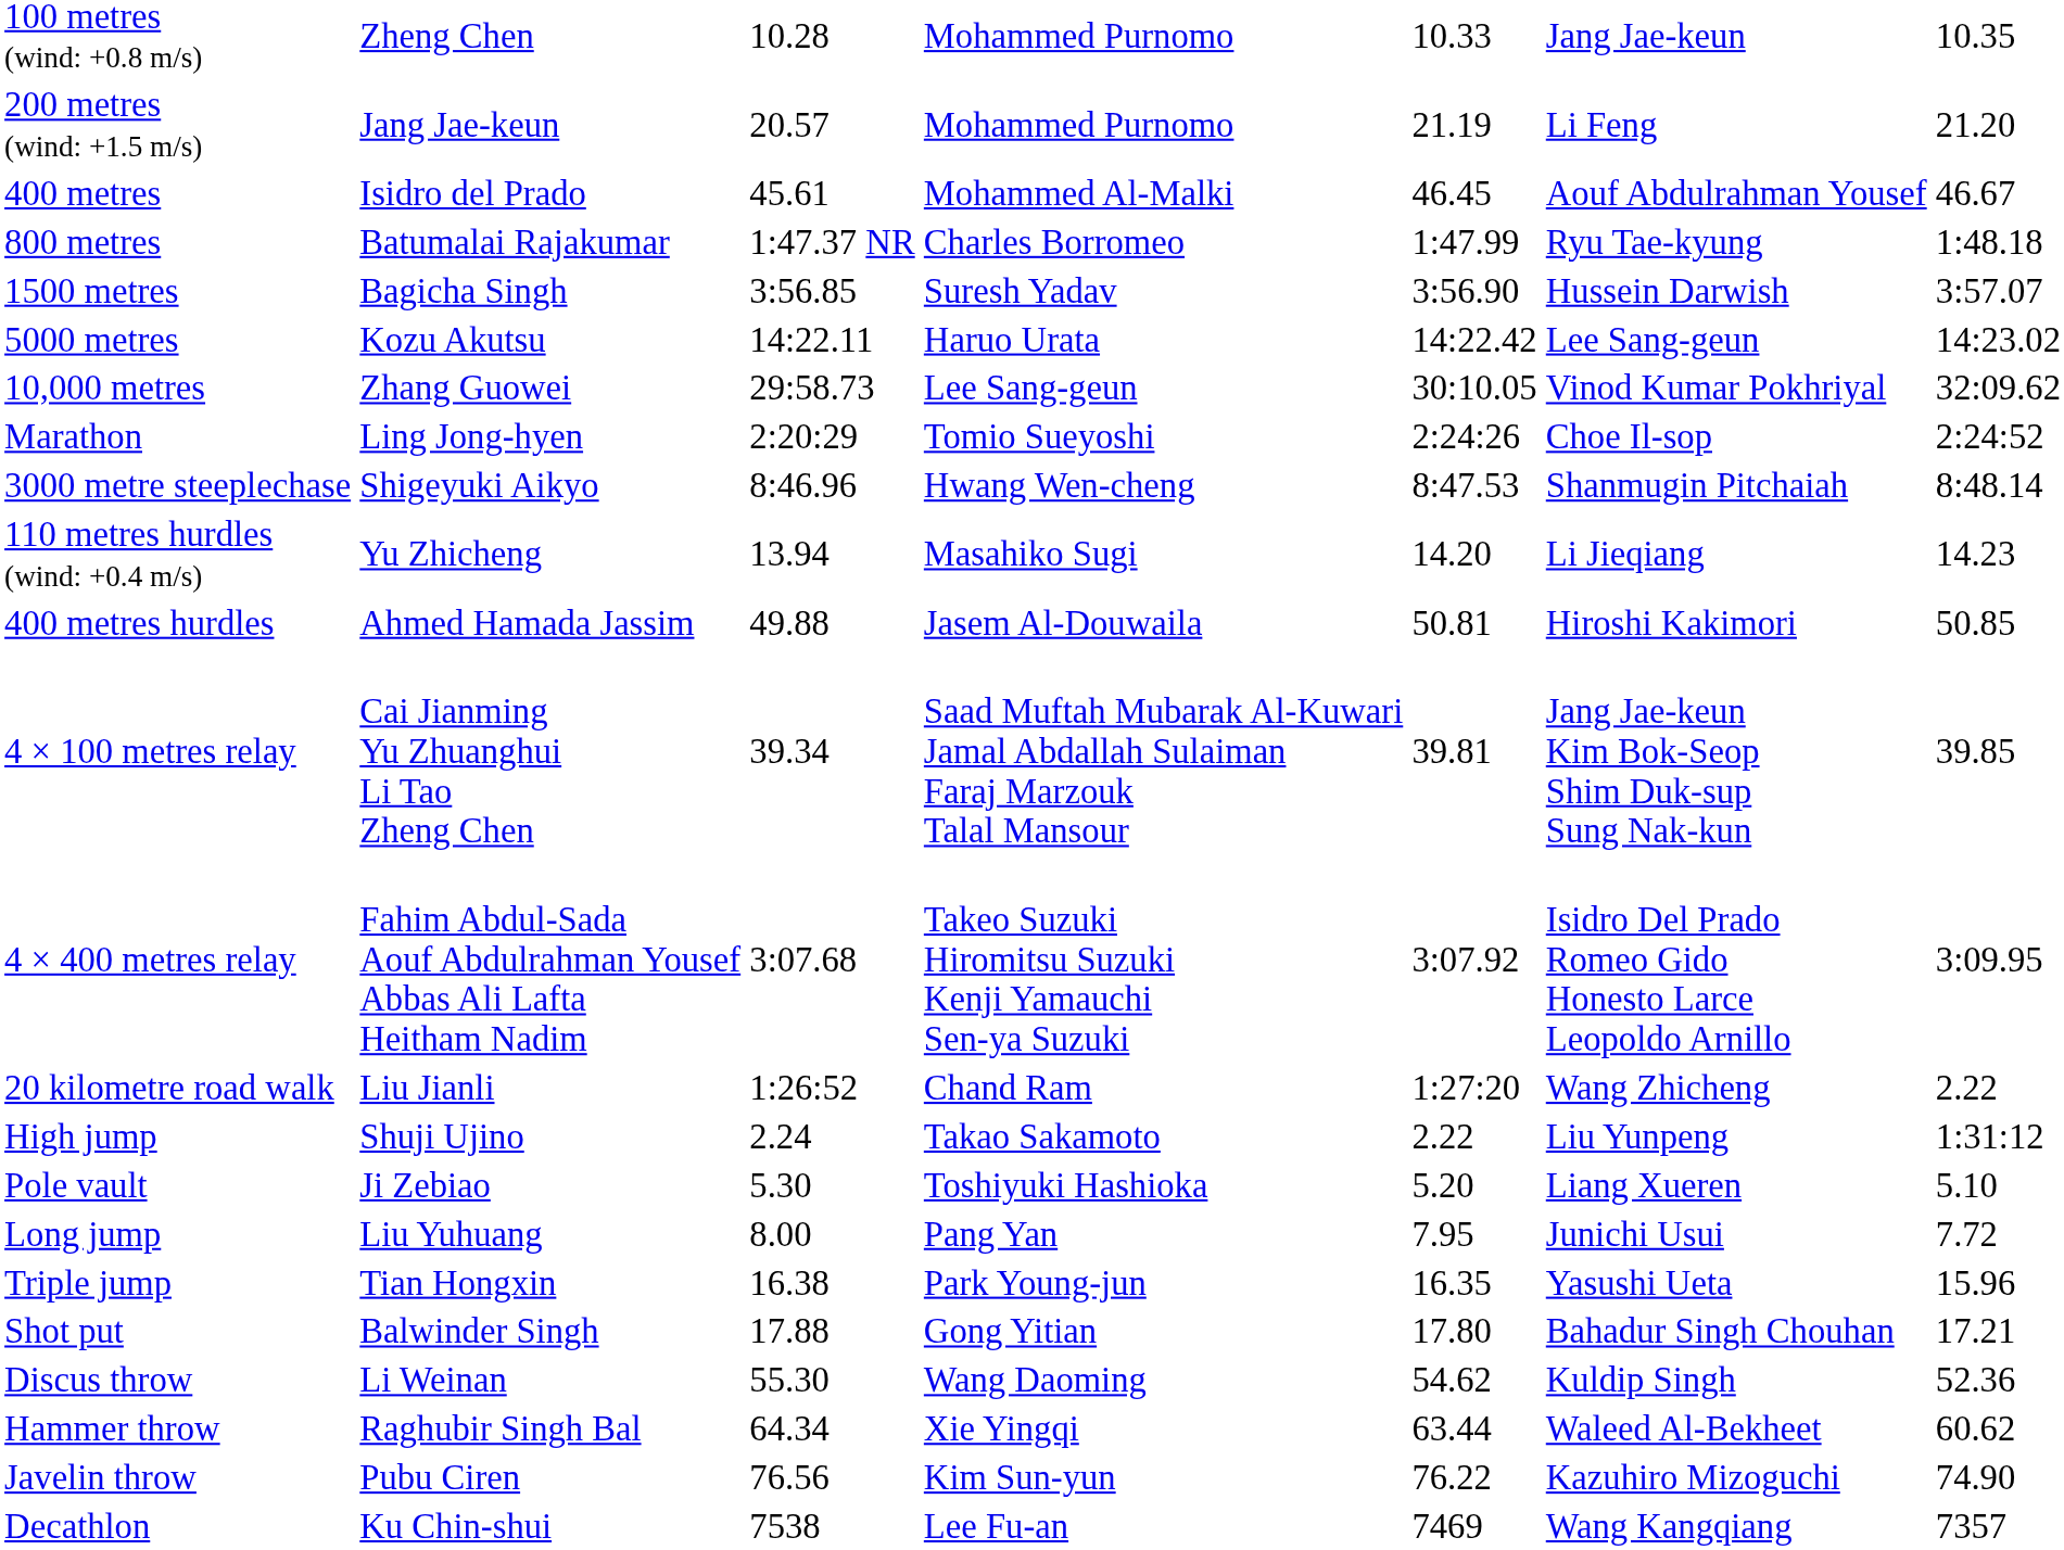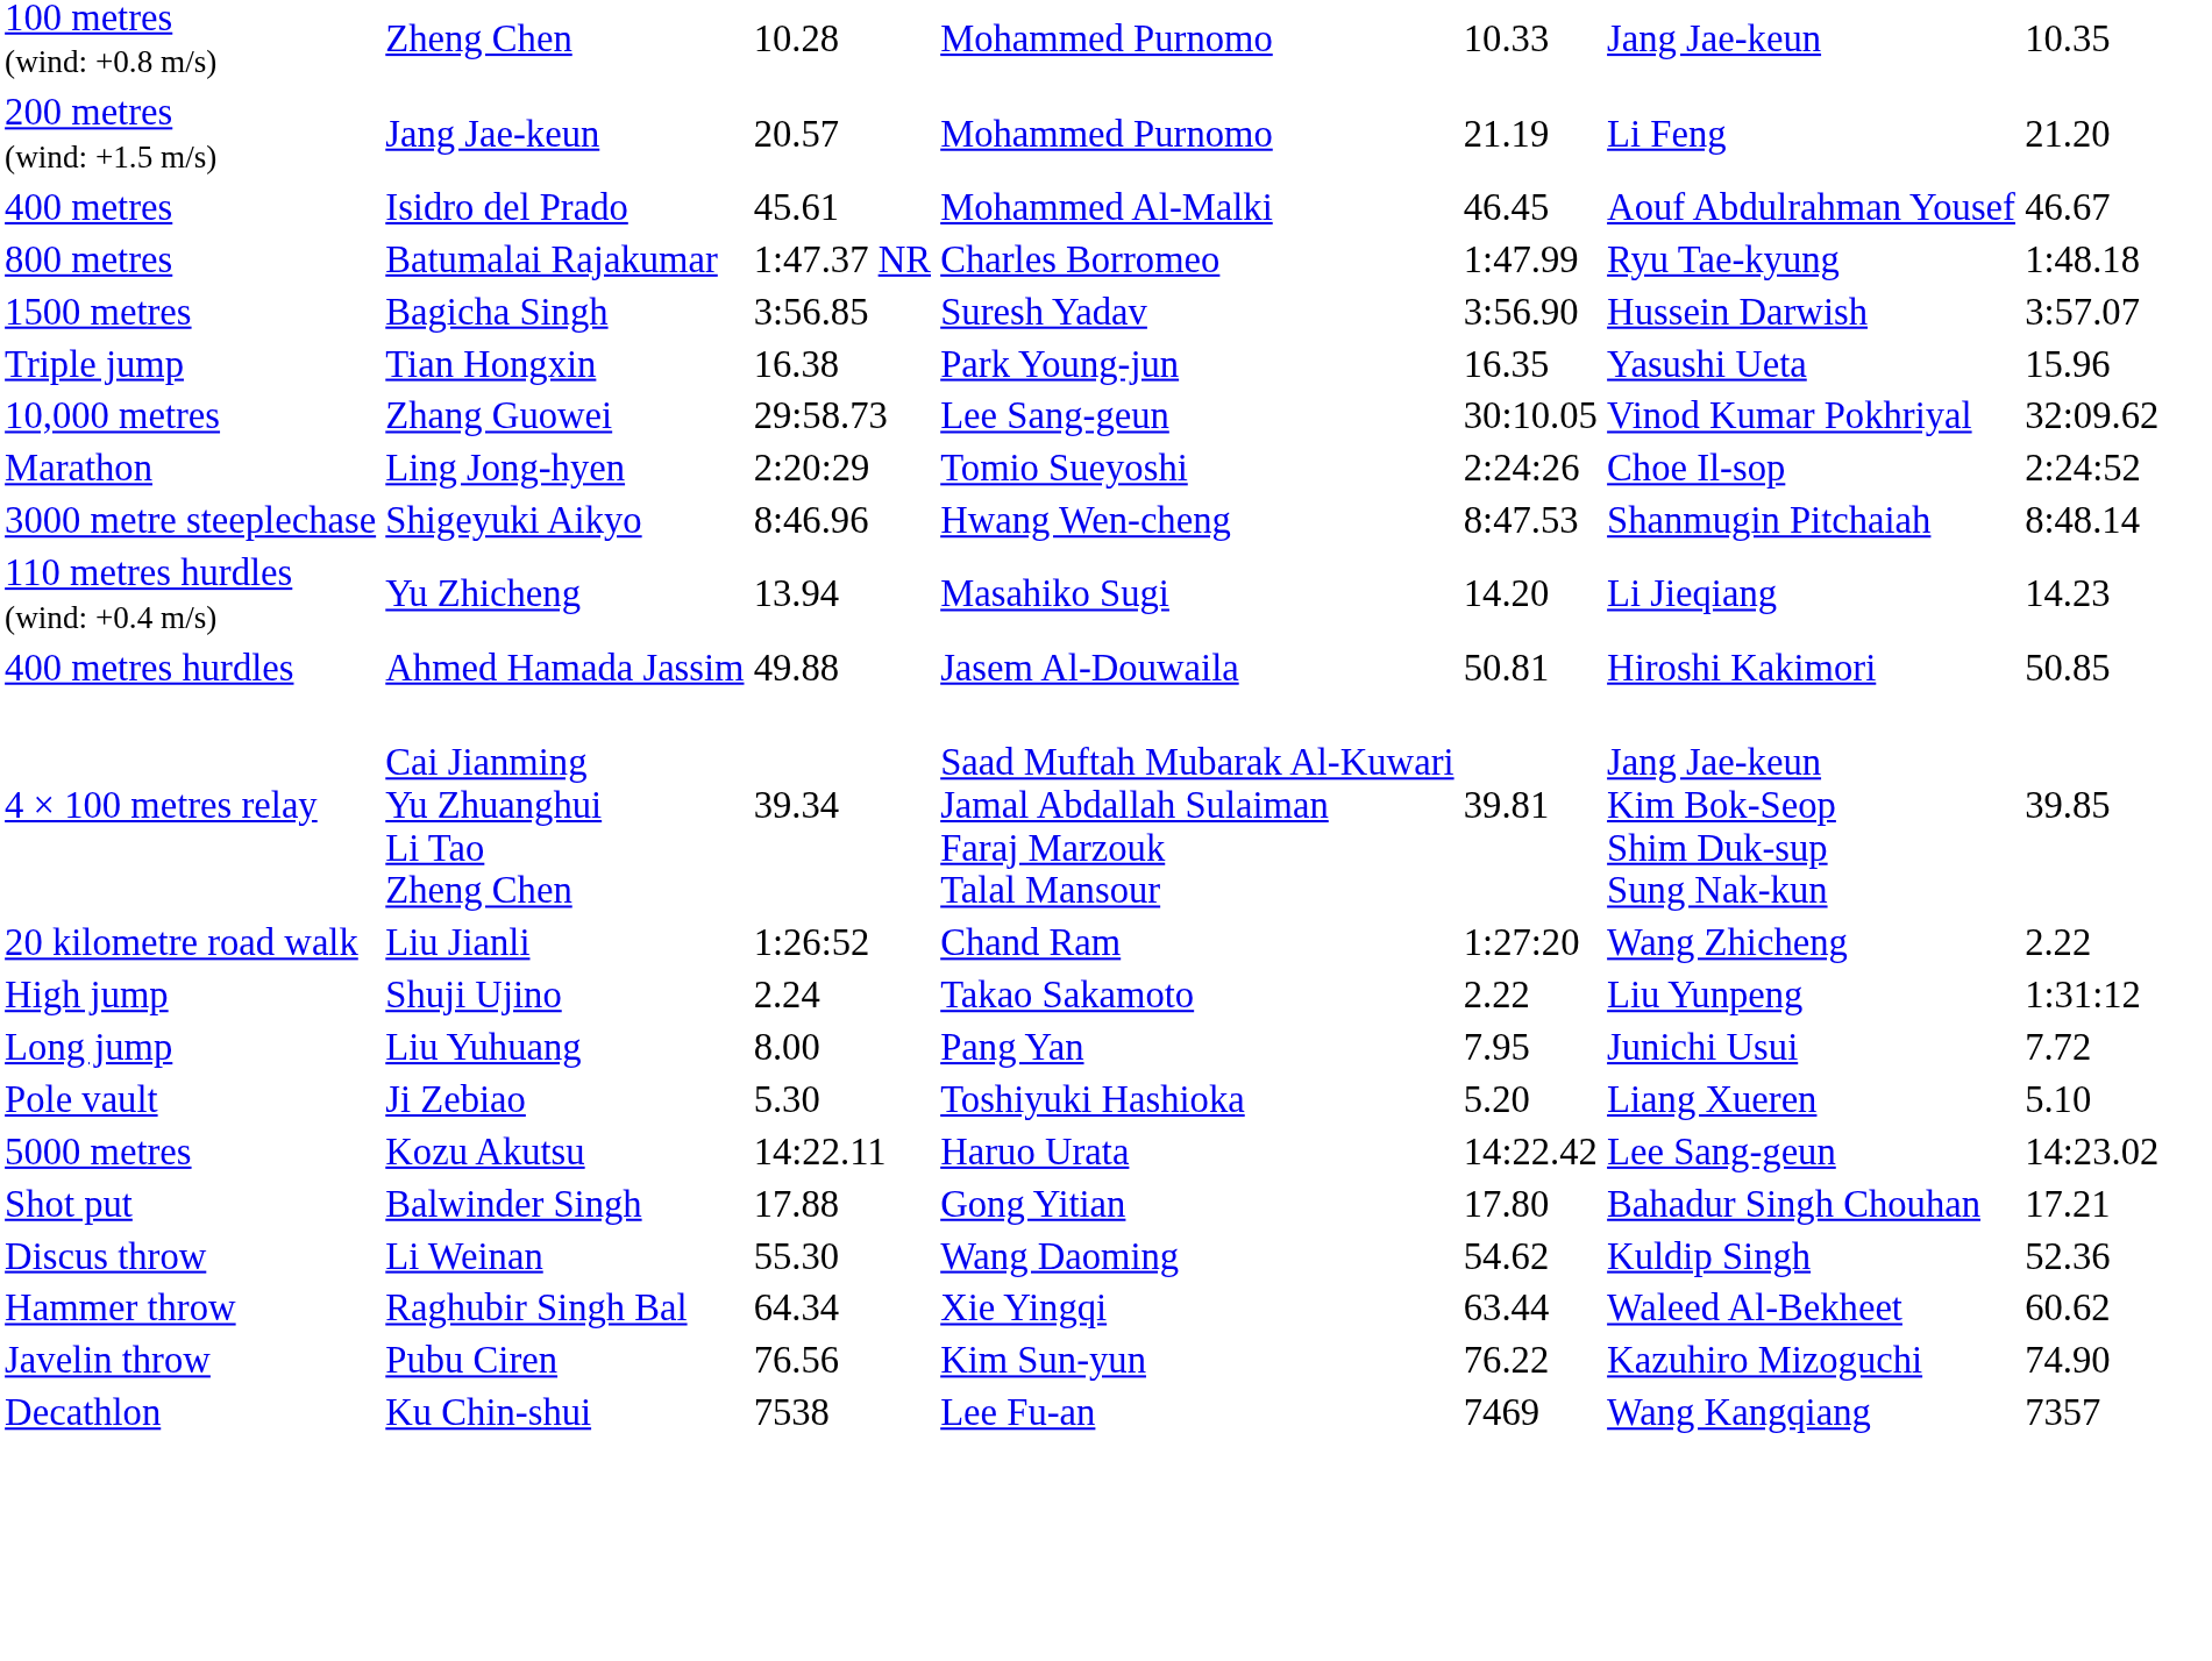rows swapped: 5000 metres <-> Triple jump
- row: 4 × 400 metres relay | Fahim Abdul-Sada Aouf Abdulrahman Yousef Abbas Ali Lafta Heitham Nadim | 3:07.68 | Takeo Suzuki Hiromitsu Suzuki Kenji Yamauchi Sen-ya Suzuki | 3:07.92 | Isidro Del Prado Romeo Gido Honesto Larce Leopoldo Arnillo | 3:09.95
rows swapped: Pole vault <-> Long jump
